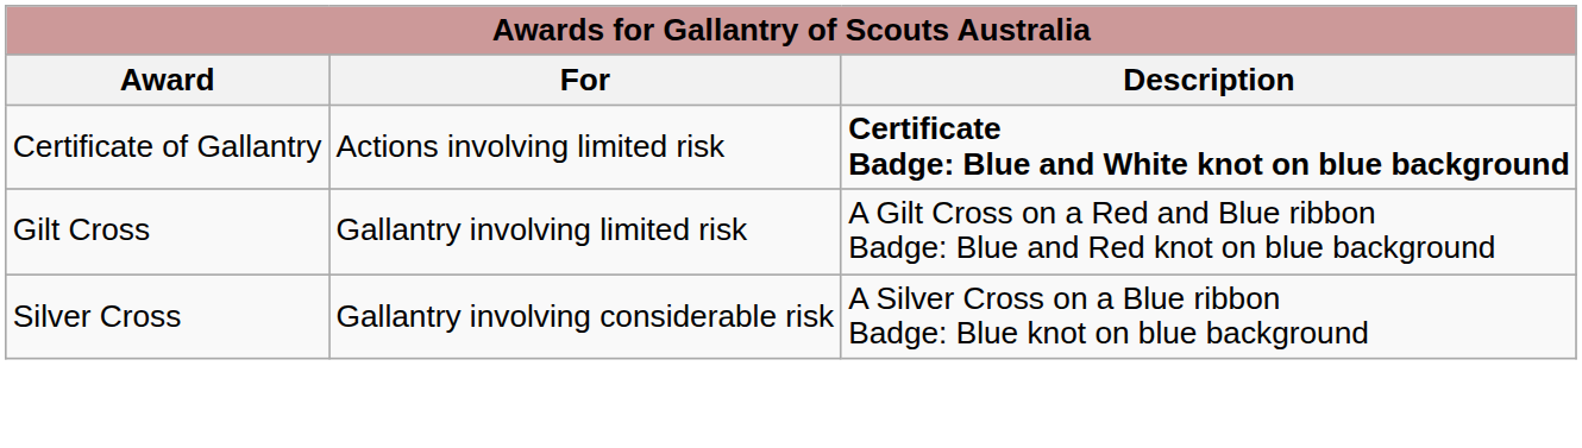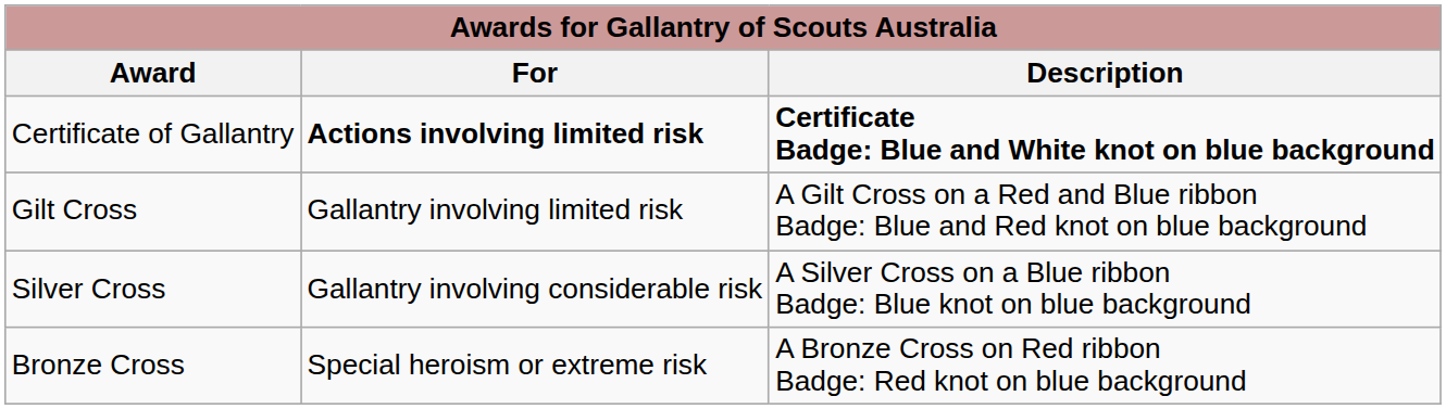Certificate of Gallantry | For: normal -> bold
+ row: Bronze Cross | Special heroism or extreme risk | A Bronze Cross on Red ribbon Badge: Red knot on blue background
